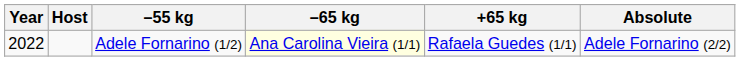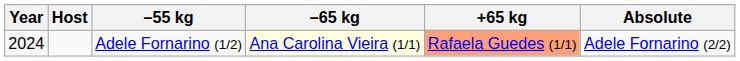Adele Fornarino (1/2) | Year: 2022 -> 2024
Adele Fornarino (1/2) | +65 kg: no background -> lightsalmon background
